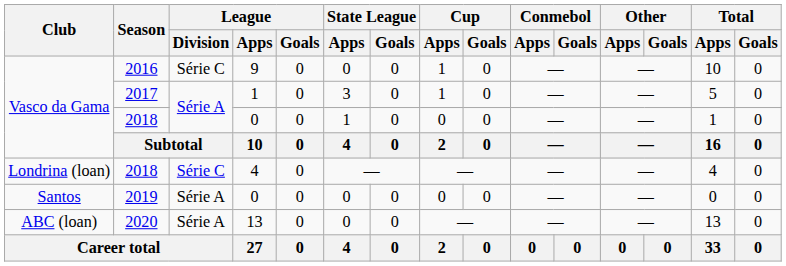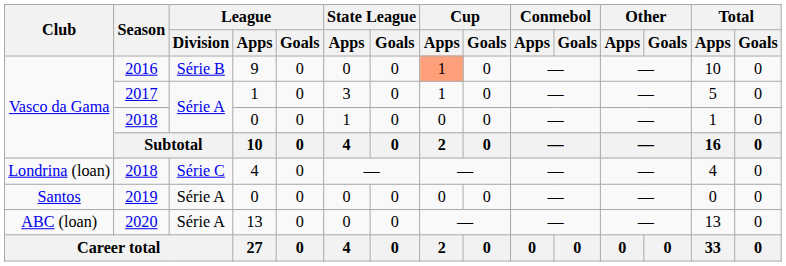2016 | League / Division: Série C -> Série B
2016 | Cup / Apps: no background -> lightsalmon background
